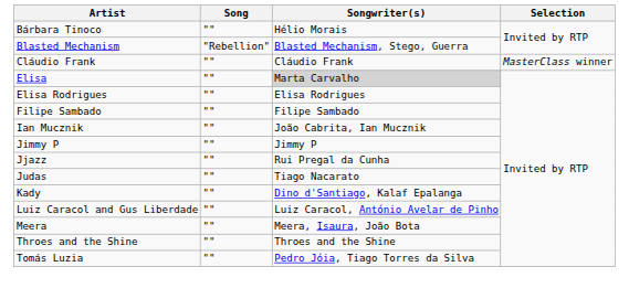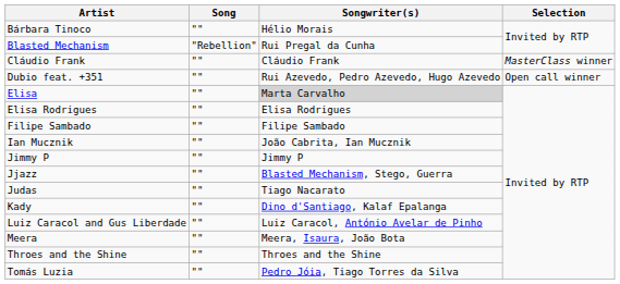Blasted Mechanism | Songwriter(s): Blasted Mechanism, Stego, Guerra -> Rui Pregal da Cunha
+ row: Dubio feat. +351 | "" | Rui Azevedo, Pedro Azevedo, Hugo Azevedo | Open call winner
Jjazz | Songwriter(s): Rui Pregal da Cunha -> Blasted Mechanism, Stego, Guerra
